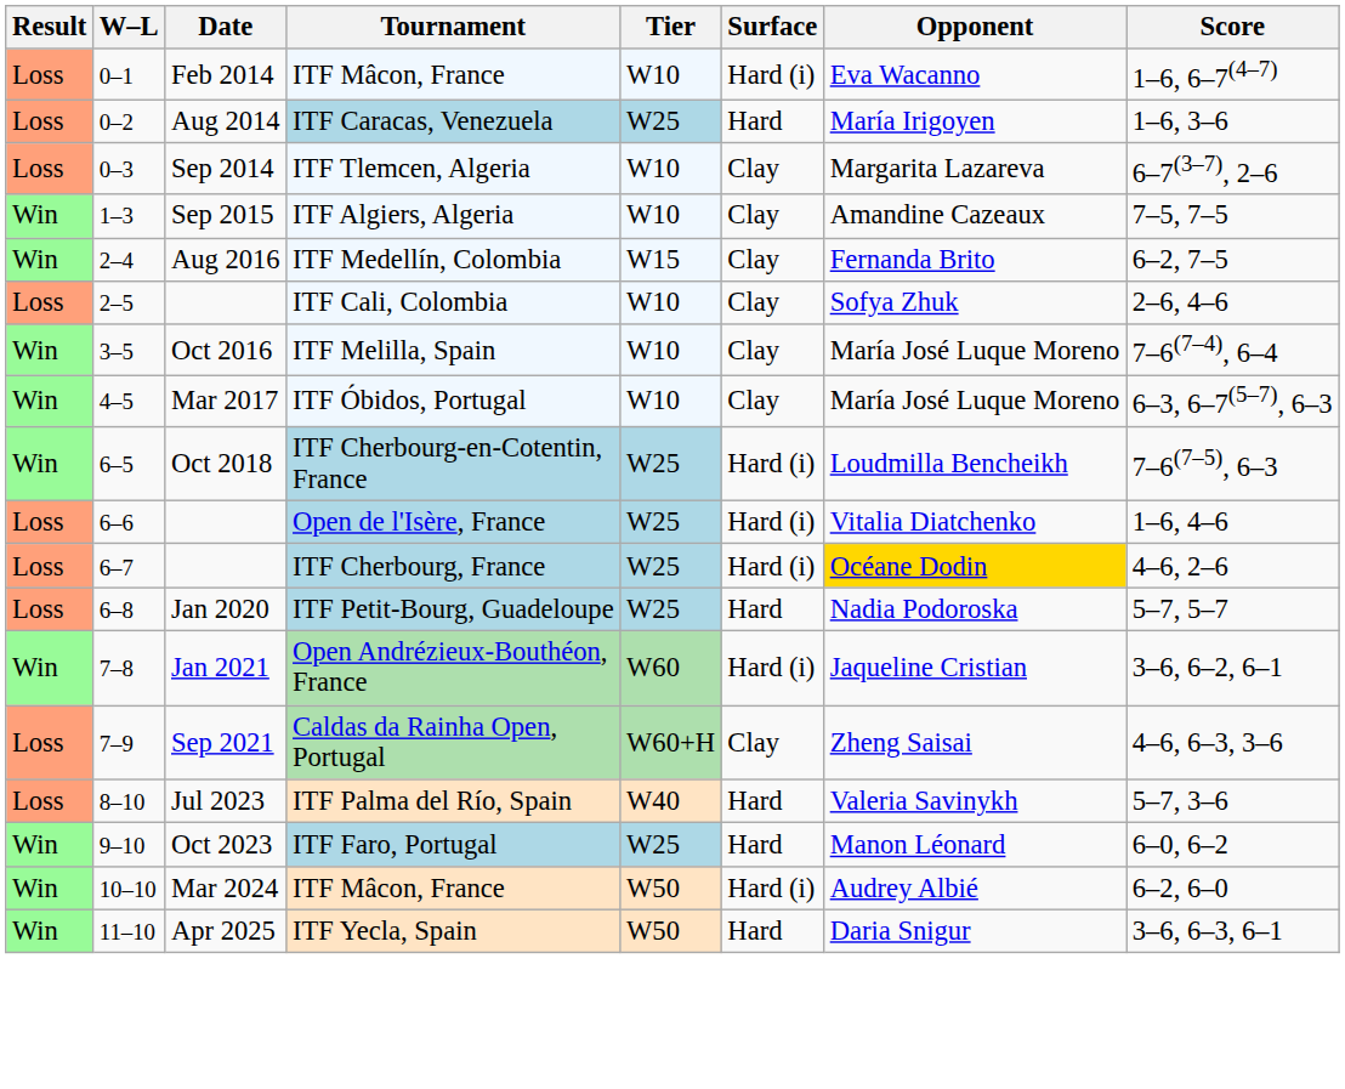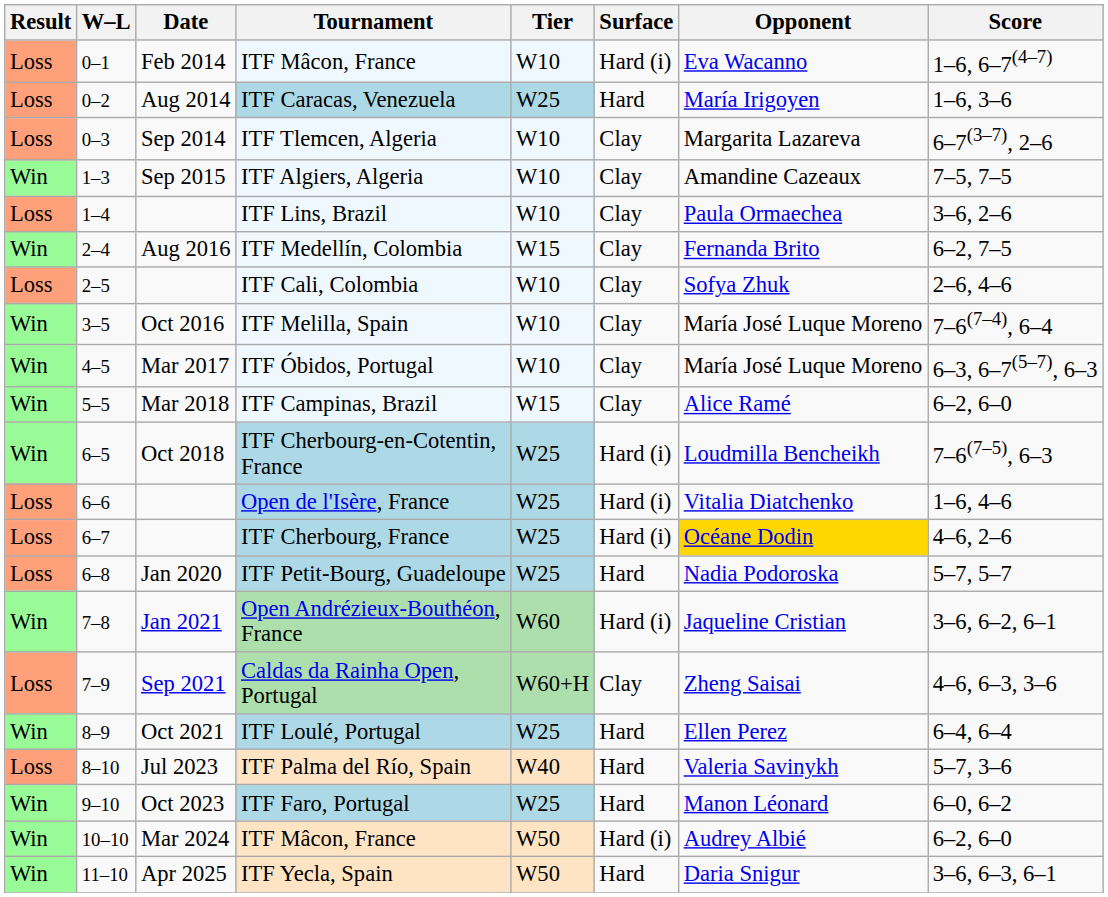+ row: Loss | 1–4 | ITF Lins, Brazil | W10 | Clay | Paula Ormaechea | 3–6, 2–6
+ row: Win | 5–5 | Mar 2018 | ITF Campinas, Brazil | W15 | Clay | Alice Ramé | 6–2, 6–0
+ row: Win | 8–9 | Oct 2021 | ITF Loulé, Portugal | W25 | Hard | Ellen Perez | 6–4, 6–4
